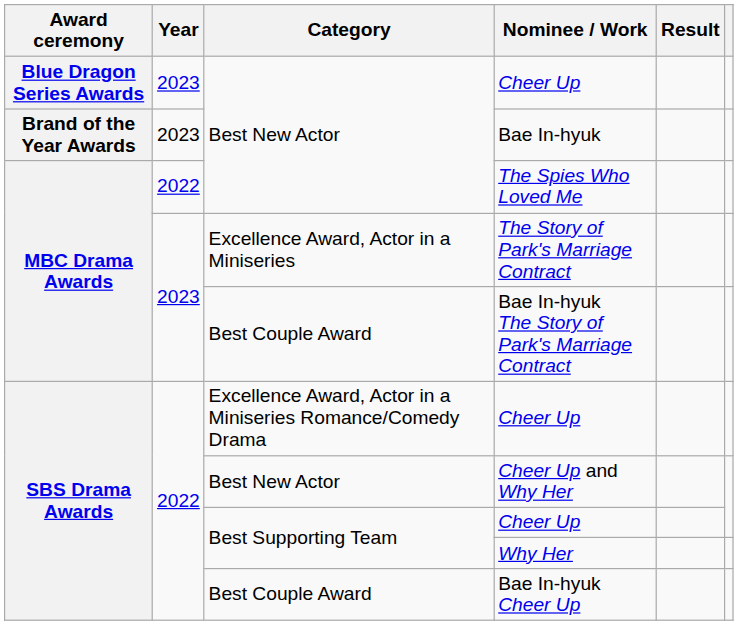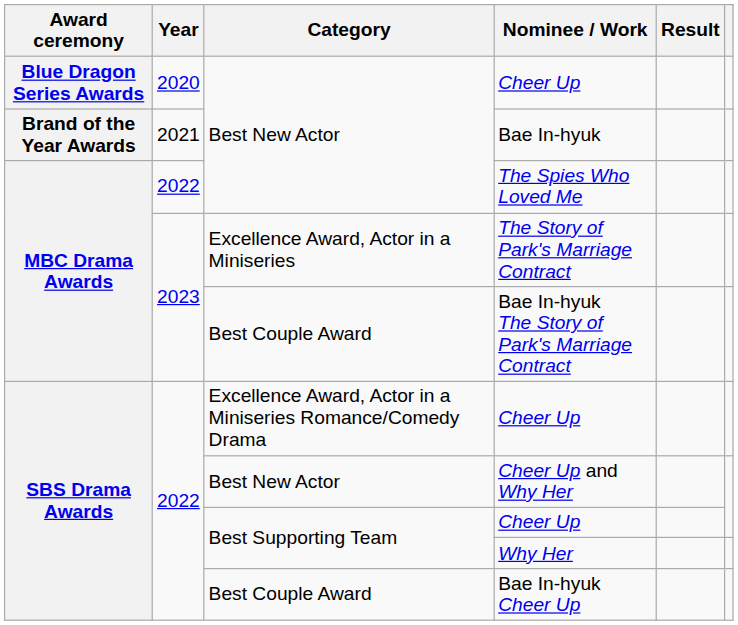Best New Actor / Cheer Up | Year: 2023 -> 2020
Bae In-hyuk | Year: 2023 -> 2021
